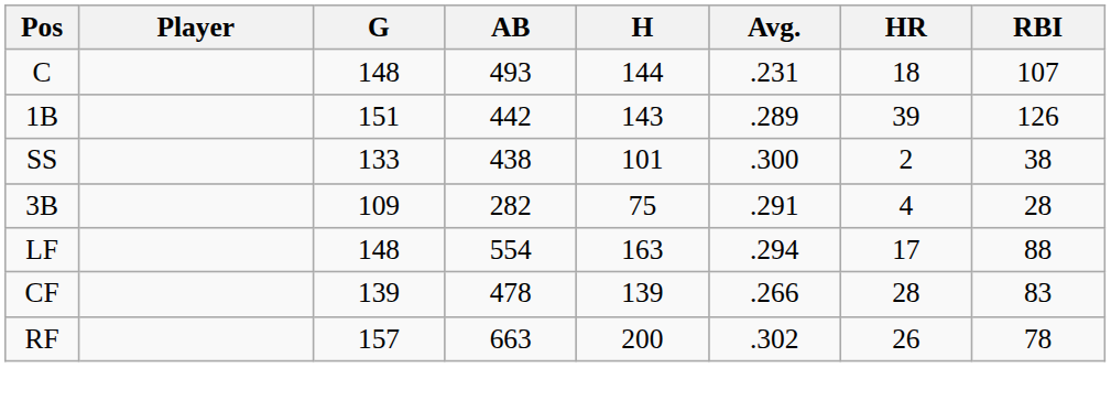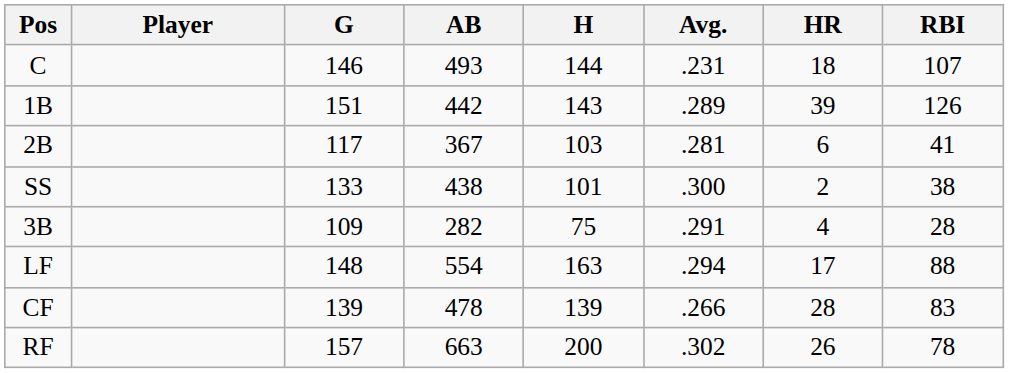C | G: 148 -> 146
+ row: 2B | 117 | 367 | 103 | .281 | 6 | 41
